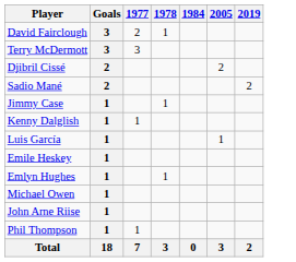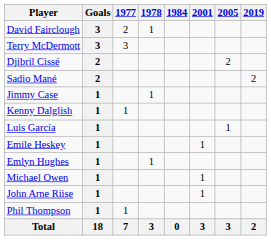+ column: 2001 | 1 | 1 | 1 | 3
